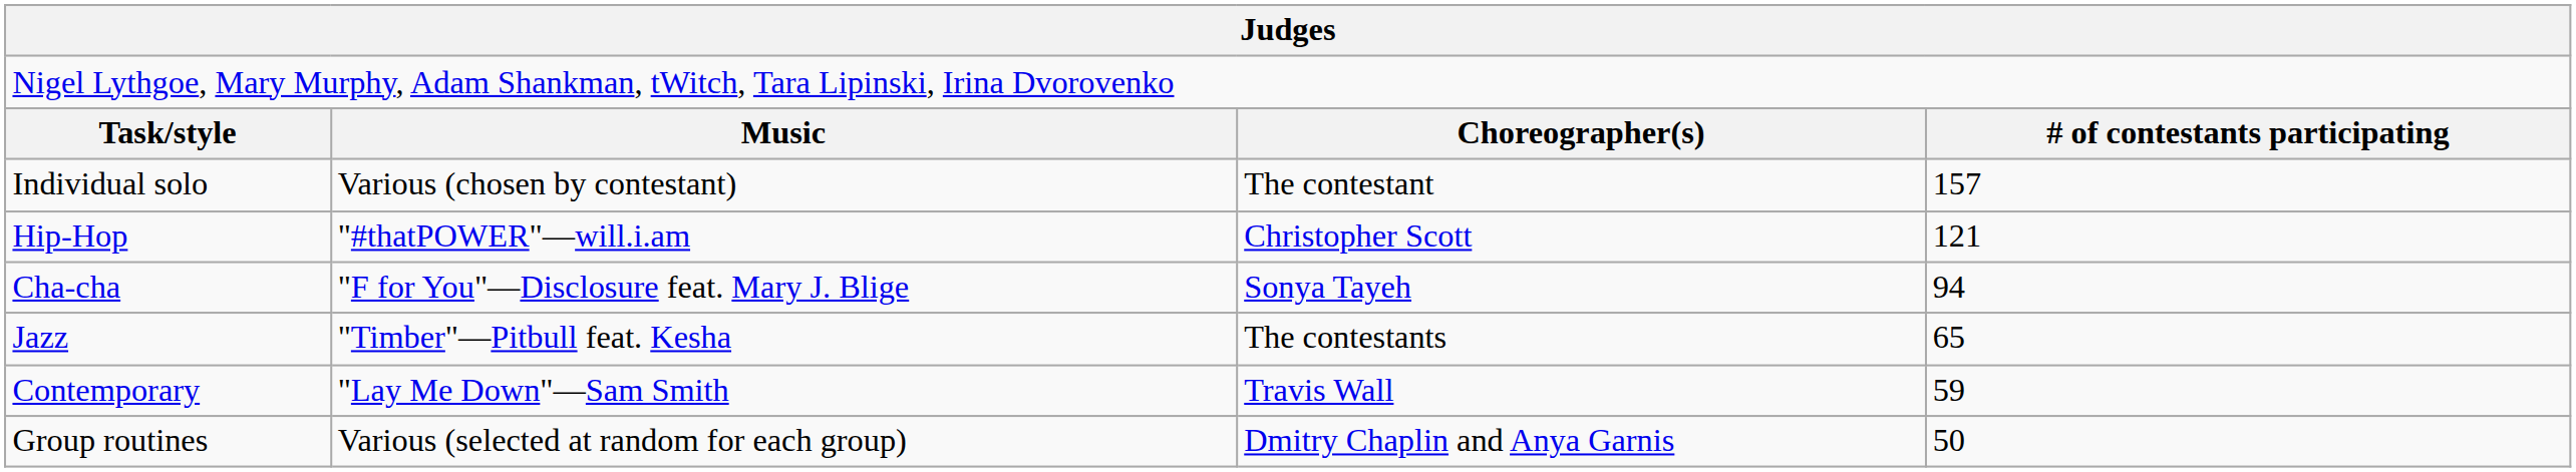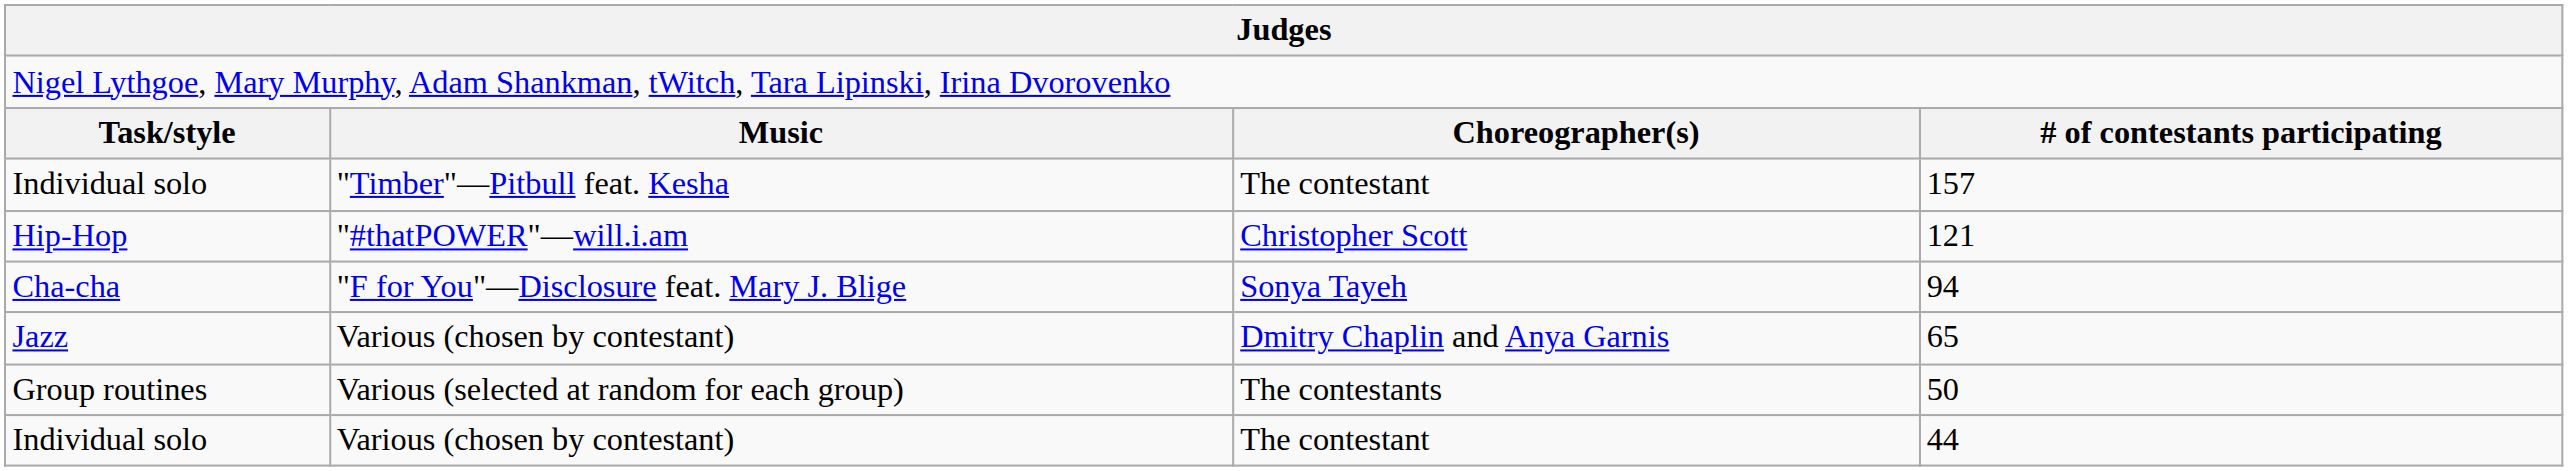157 | column 2: Various (chosen by contestant) -> "Timber"—Pitbull feat. Kesha
65 | column 2: "Timber"—Pitbull feat. Kesha -> Various (chosen by contestant)
65 | column 3: The contestants -> Dmitry Chaplin and Anya Garnis
- row: Contemporary | "Lay Me Down"—Sam Smith | Travis Wall | 59
50 | column 3: Dmitry Chaplin and Anya Garnis -> The contestants
+ row: Individual solo | Various (chosen by contestant) | The contestant | 44
